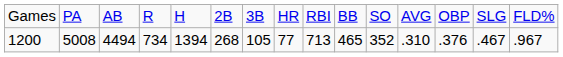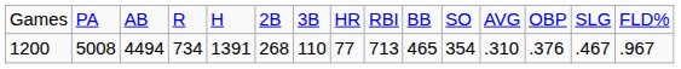1200 | column 5: 1394 -> 1391
1200 | column 7: 105 -> 110
1200 | column 11: 352 -> 354
